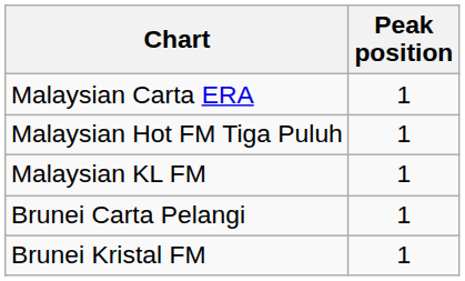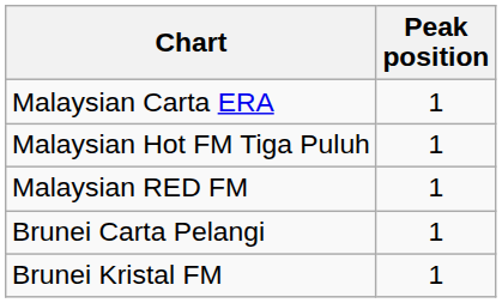- row: Malaysian KL FM | 1
+ row: Malaysian RED FM | 1
